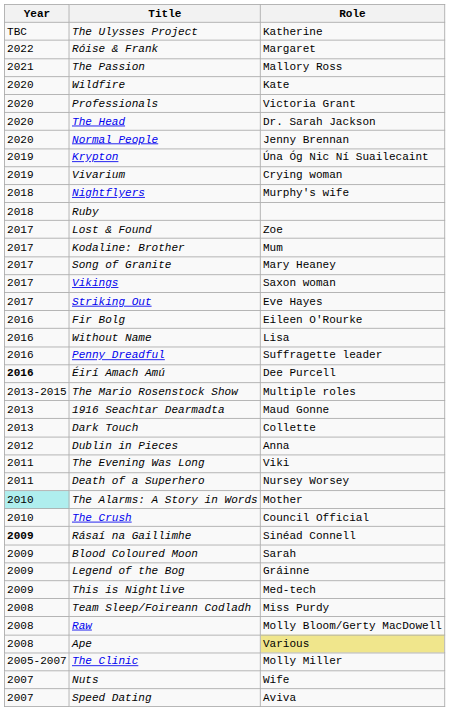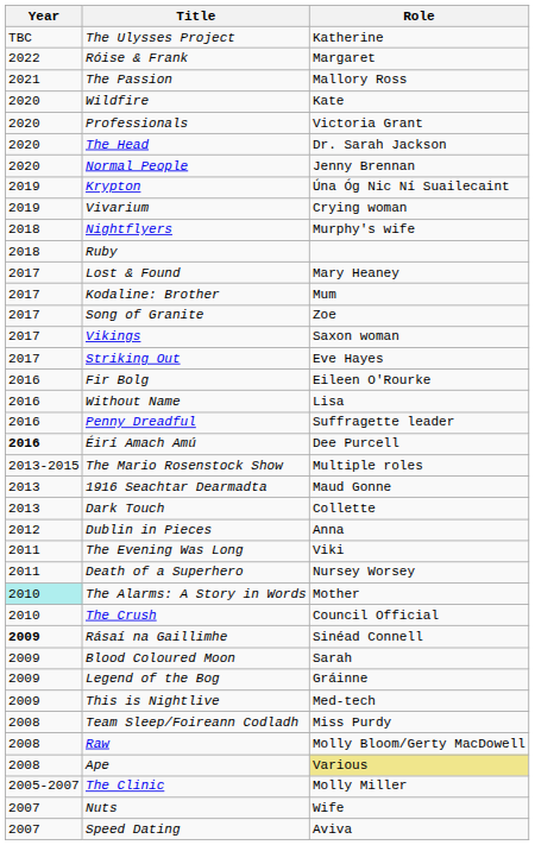Lost & Found | Role: Zoe -> Mary Heaney
Song of Granite | Role: Mary Heaney -> Zoe
